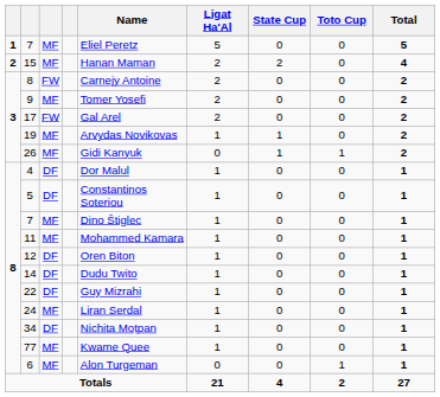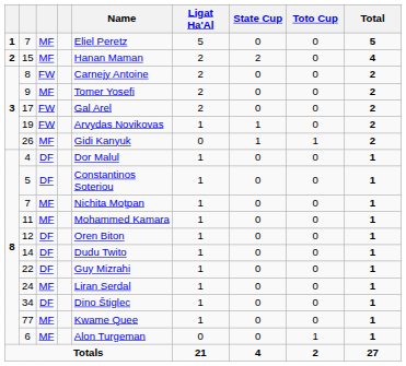19 | column 3: MF -> FW
8 / 7 | Name: Dino Štiglec -> Nichita Moțpan
34 | Name: Nichita Moțpan -> Dino Štiglec
